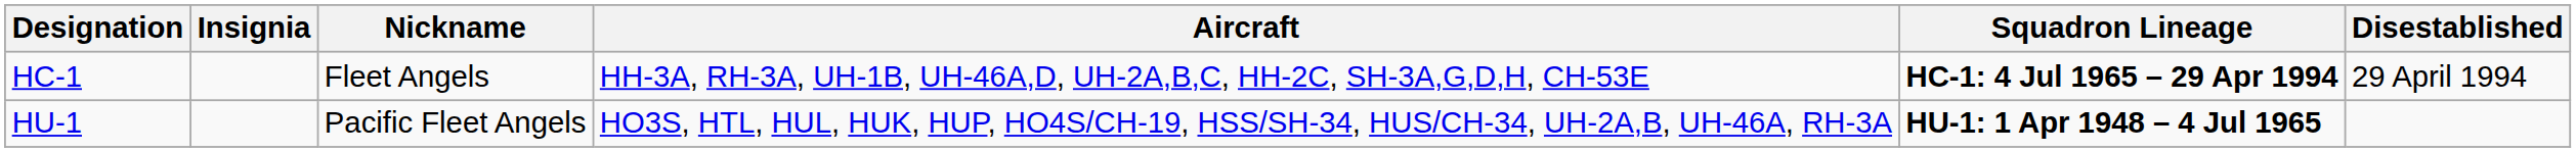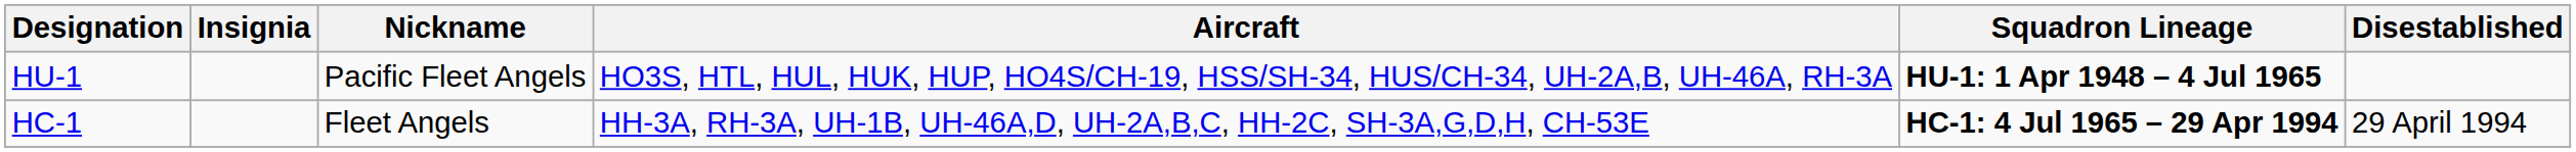rows swapped: HU-1 <-> HC-1
